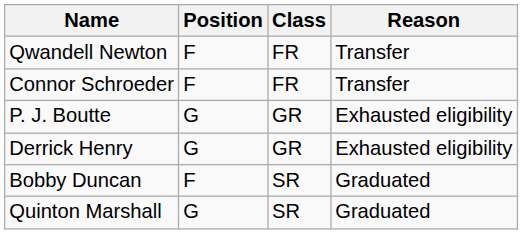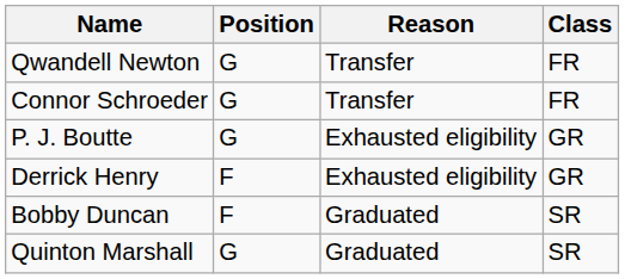columns swapped: Class <-> Reason
Qwandell Newton | Position: F -> G
Connor Schroeder | Position: F -> G
Derrick Henry | Position: G -> F
